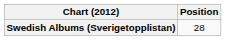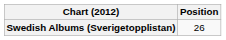Swedish Albums (Sverigetopplistan) | Position: 28 -> 26
